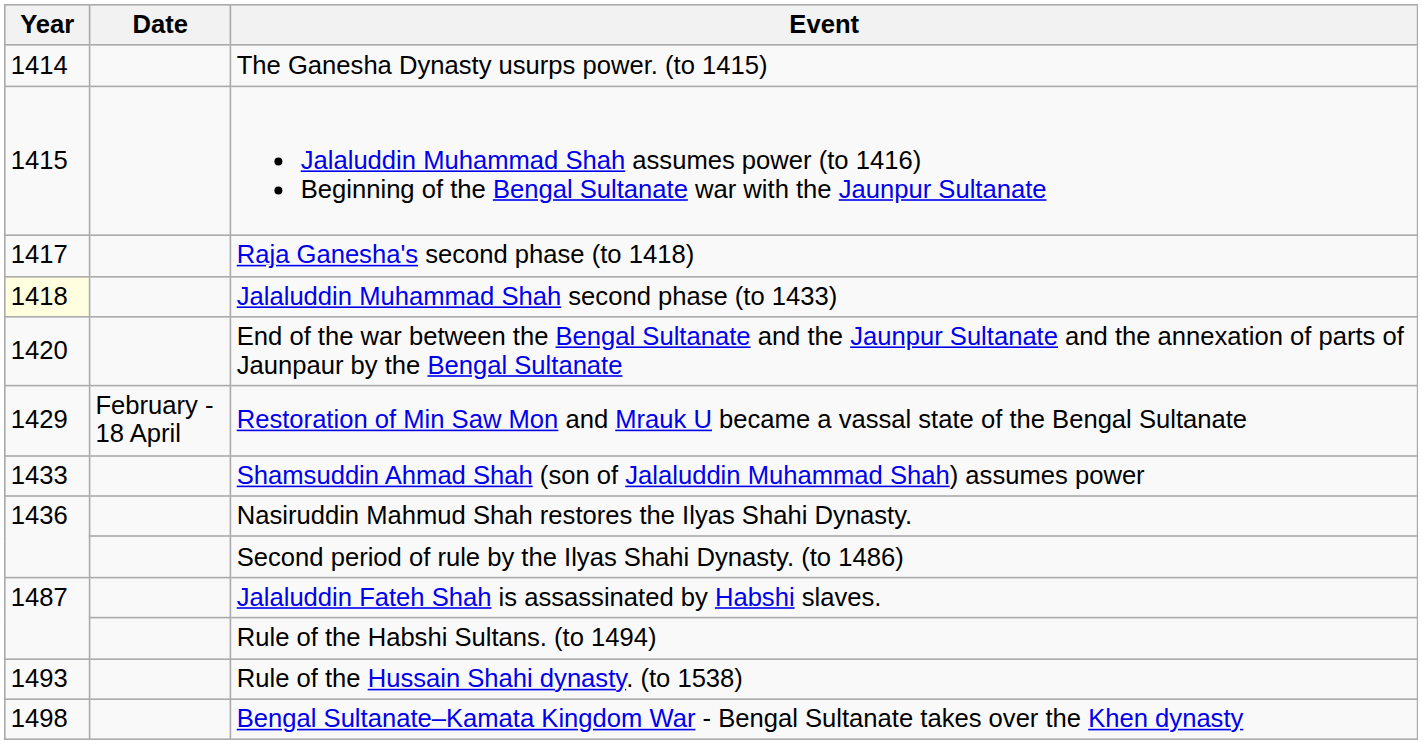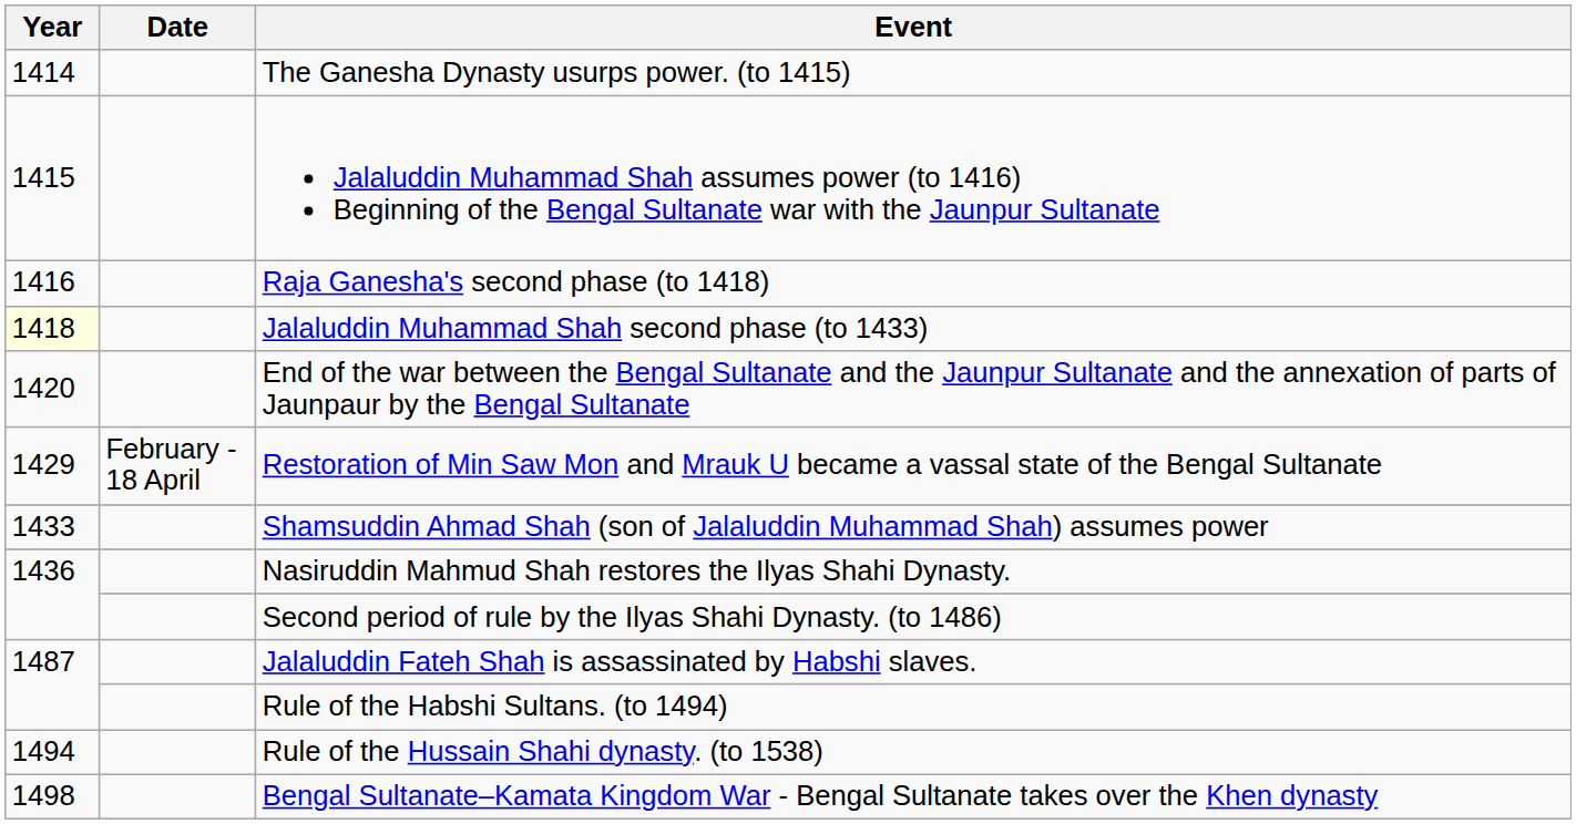Raja Ganesha's second phase (to 1418) | Year: 1417 -> 1416
Rule of the Hussain Shahi dynasty. (to 1538) | Year: 1493 -> 1494
